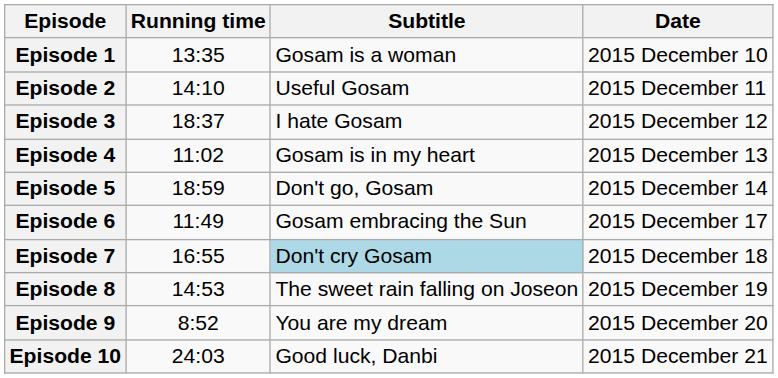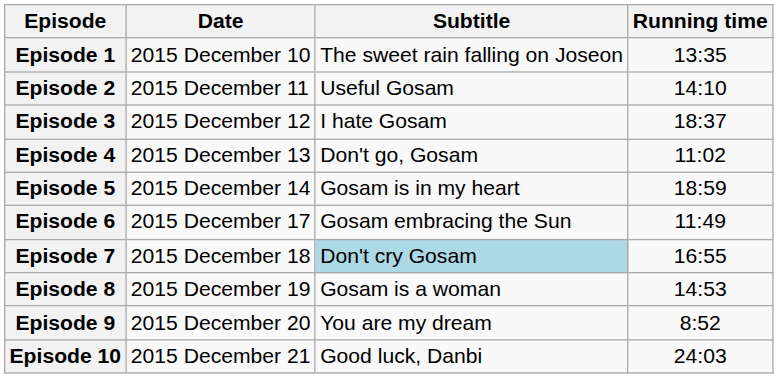columns swapped: Date <-> Running time
Episode 1 | Subtitle: Gosam is a woman -> The sweet rain falling on Joseon
Episode 4 | Subtitle: Gosam is in my heart -> Don't go, Gosam
Episode 5 | Subtitle: Don't go, Gosam -> Gosam is in my heart
Episode 8 | Subtitle: The sweet rain falling on Joseon -> Gosam is a woman
